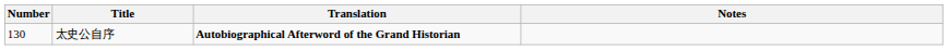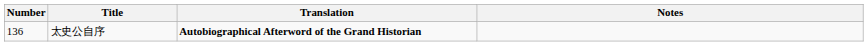太史公自序 | Number: 130 -> 136
